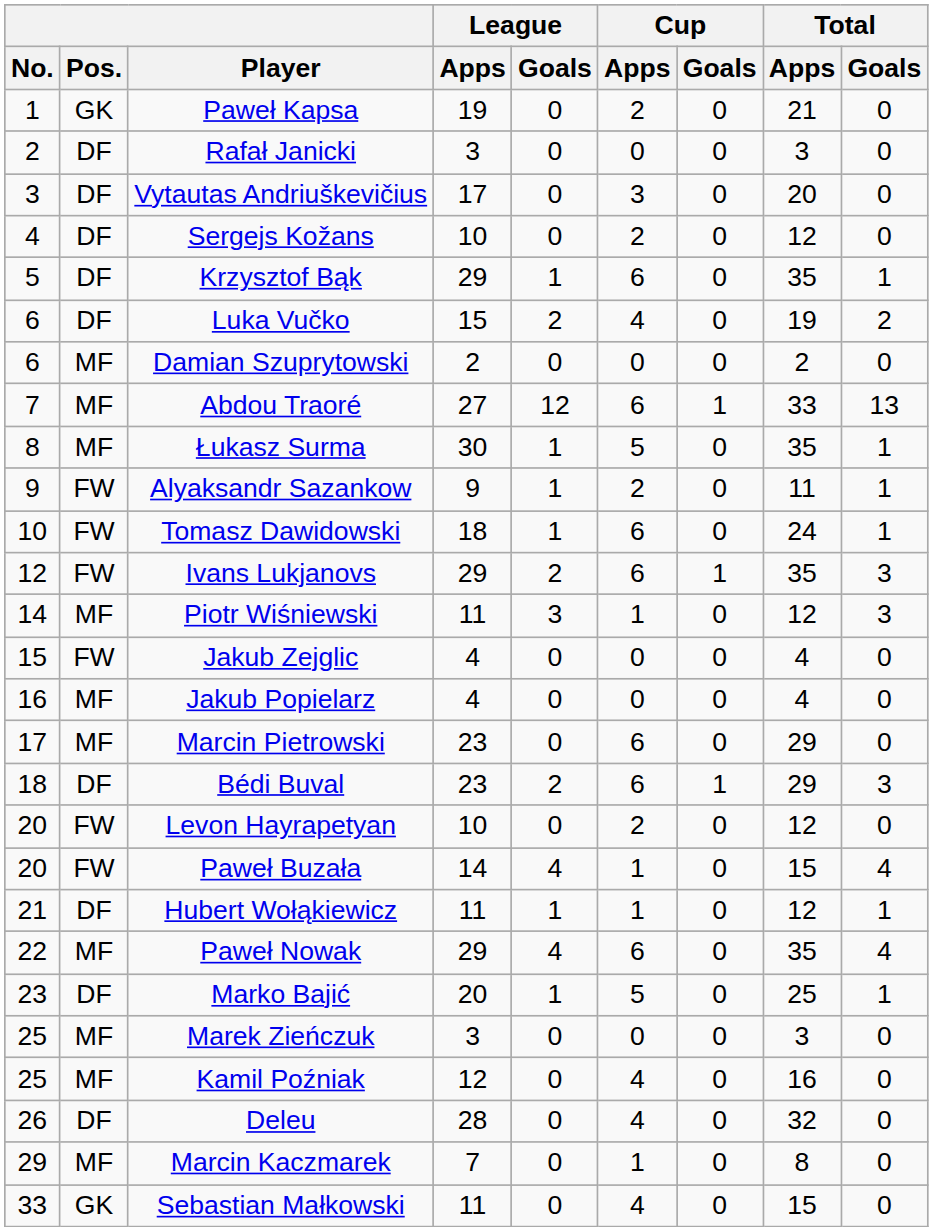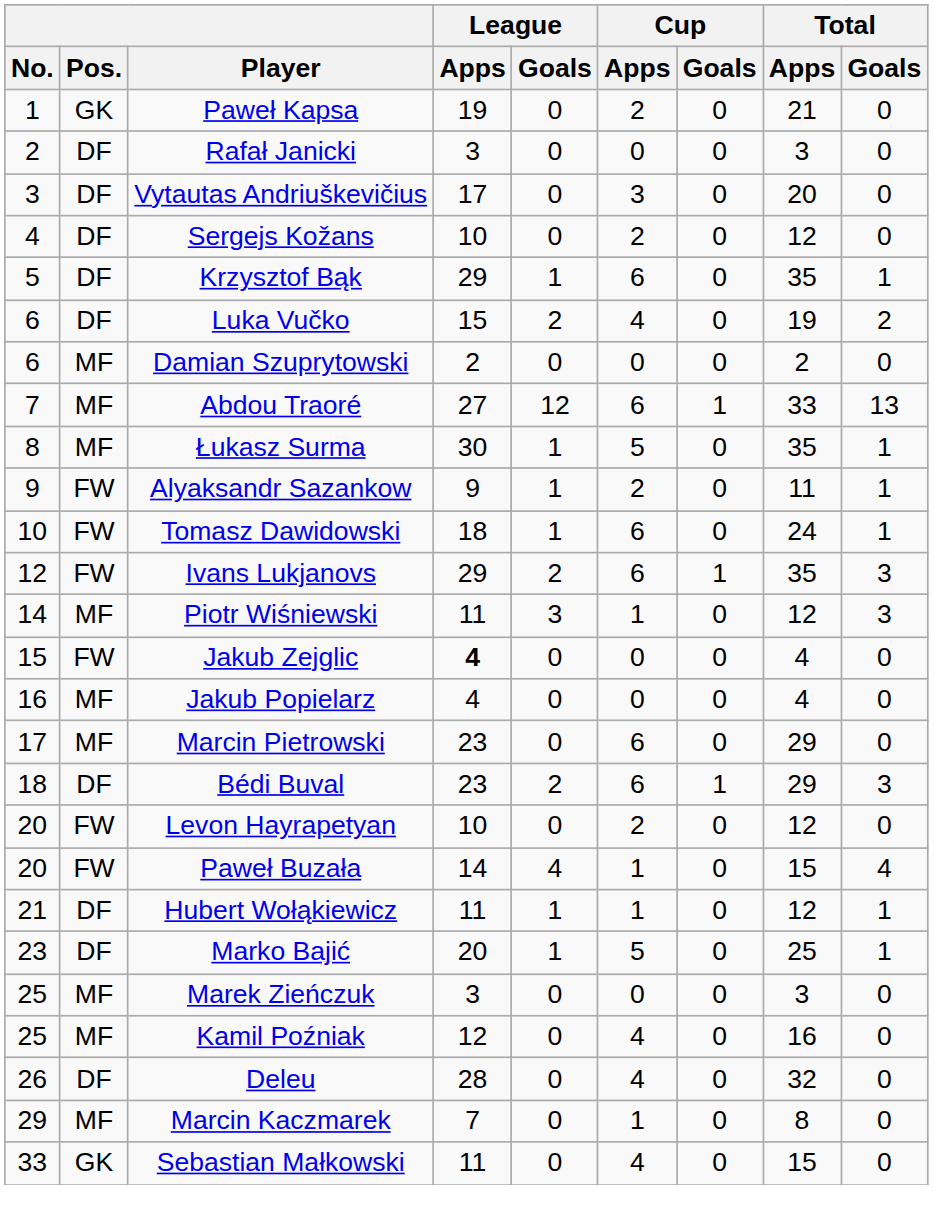Jakub Zejglic | League / Apps: normal -> bold
- row: 22 | MF | Paweł Nowak | 29 | 4 | 6 | 0 | 35 | 4
